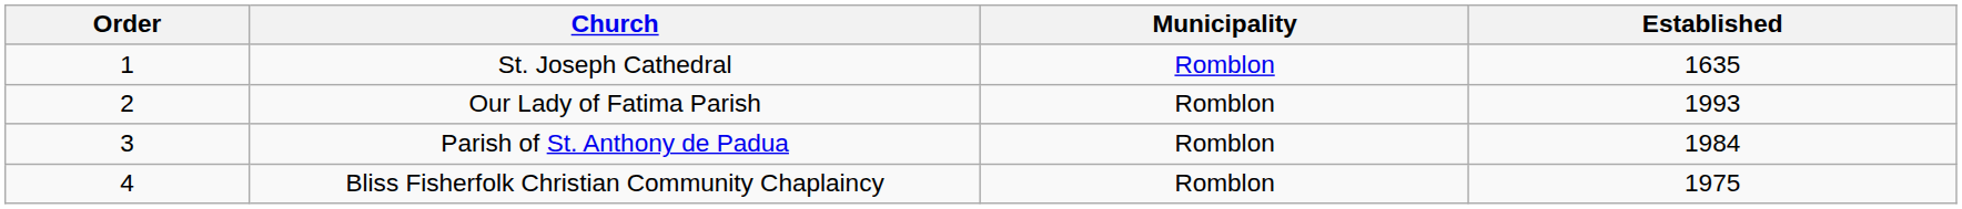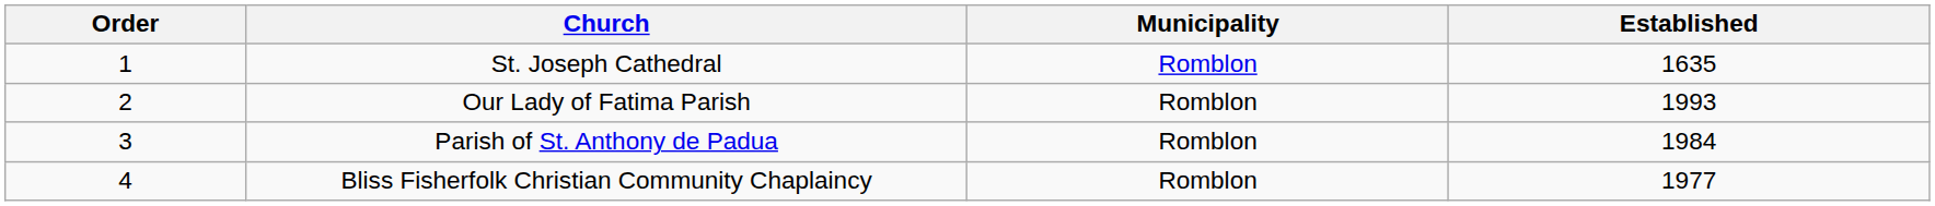Bliss Fisherfolk Christian Community Chaplaincy | Established: 1975 -> 1977
